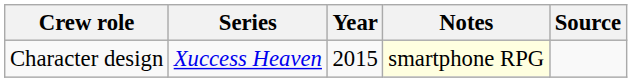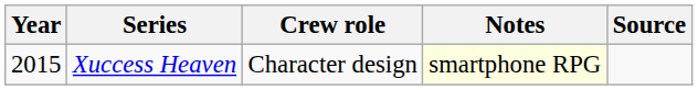columns swapped: Year <-> Crew role
